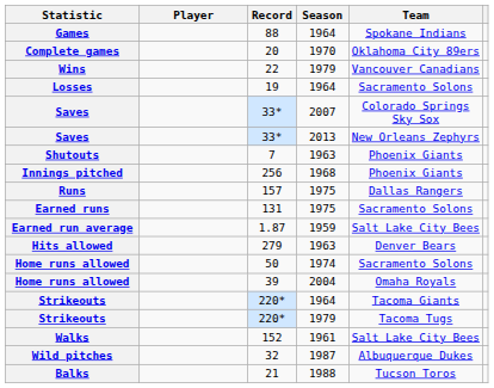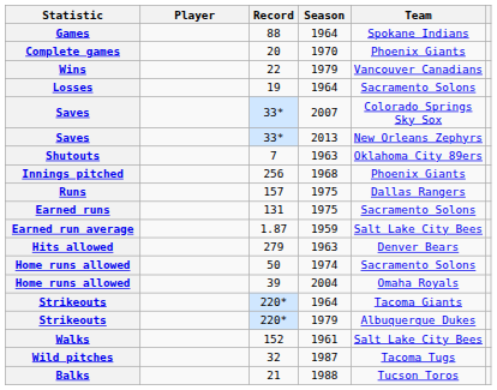20 | Team: Oklahoma City 89ers -> Phoenix Giants
7 | Team: Phoenix Giants -> Oklahoma City 89ers
220* / 1979 | Team: Tacoma Tugs -> Albuquerque Dukes
32 | Team: Albuquerque Dukes -> Tacoma Tugs
